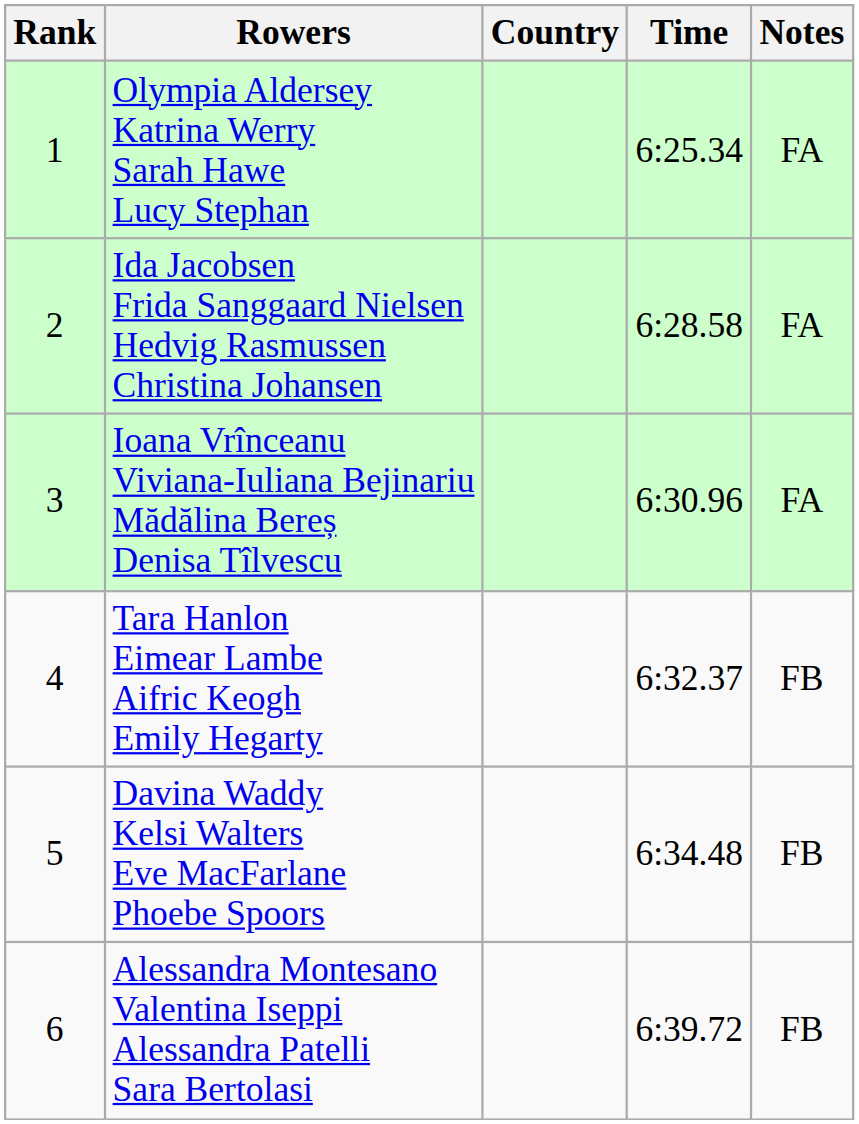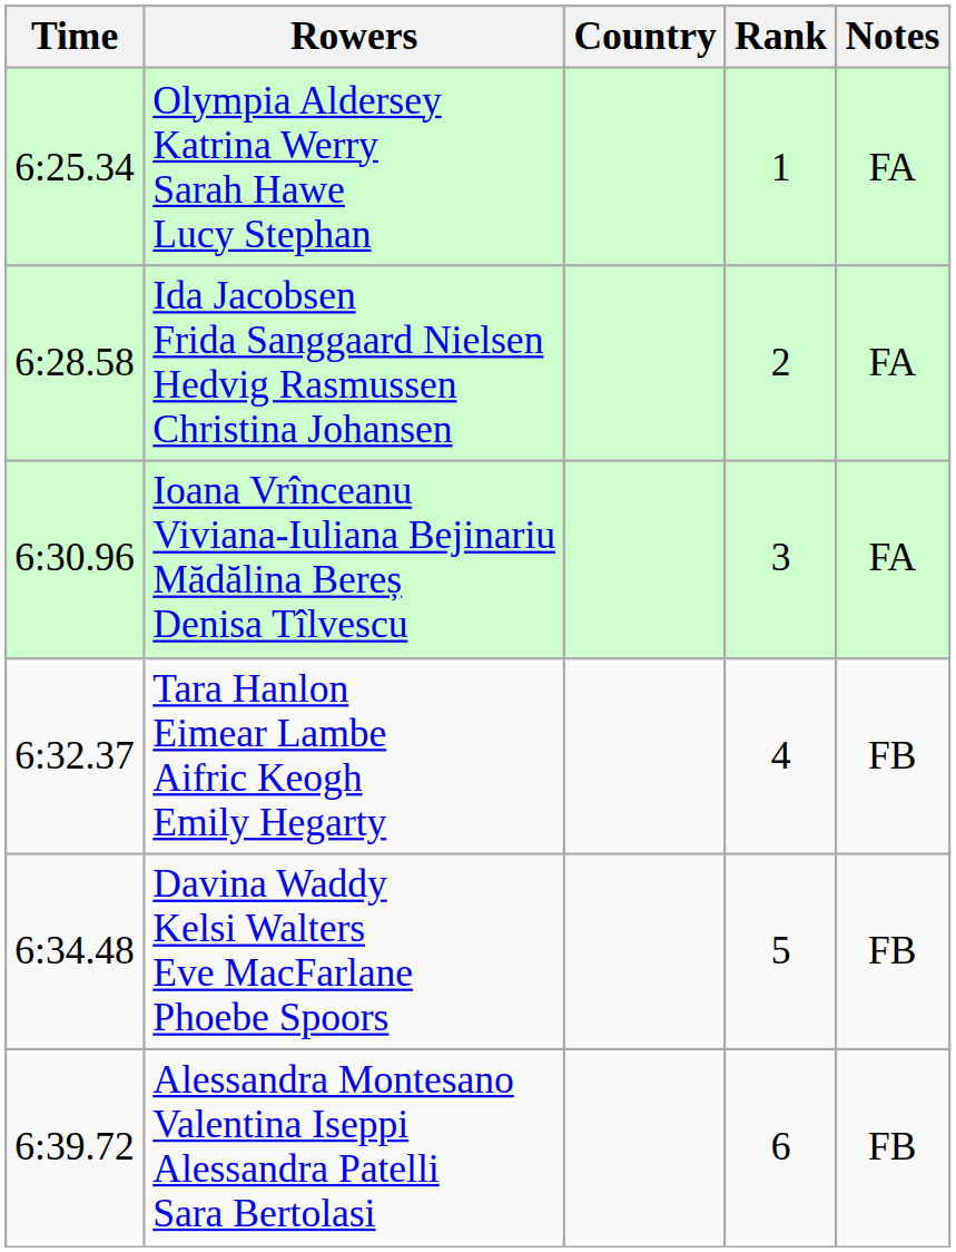columns swapped: Rank <-> Time
